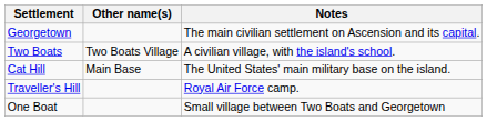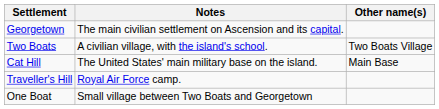columns swapped: Other name(s) <-> Notes
